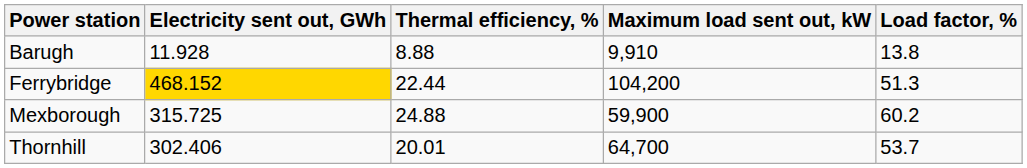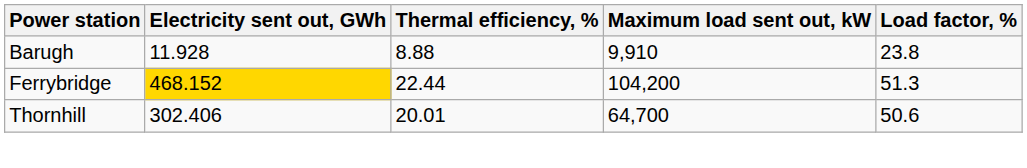Barugh | Load factor, %: 13.8 -> 23.8
- row: Mexborough | 315.725 | 24.88 | 59,900 | 60.2
Thornhill | Load factor, %: 53.7 -> 50.6
